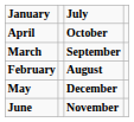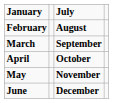rows swapped: February <-> April
May | July: December -> November
June | July: November -> December
